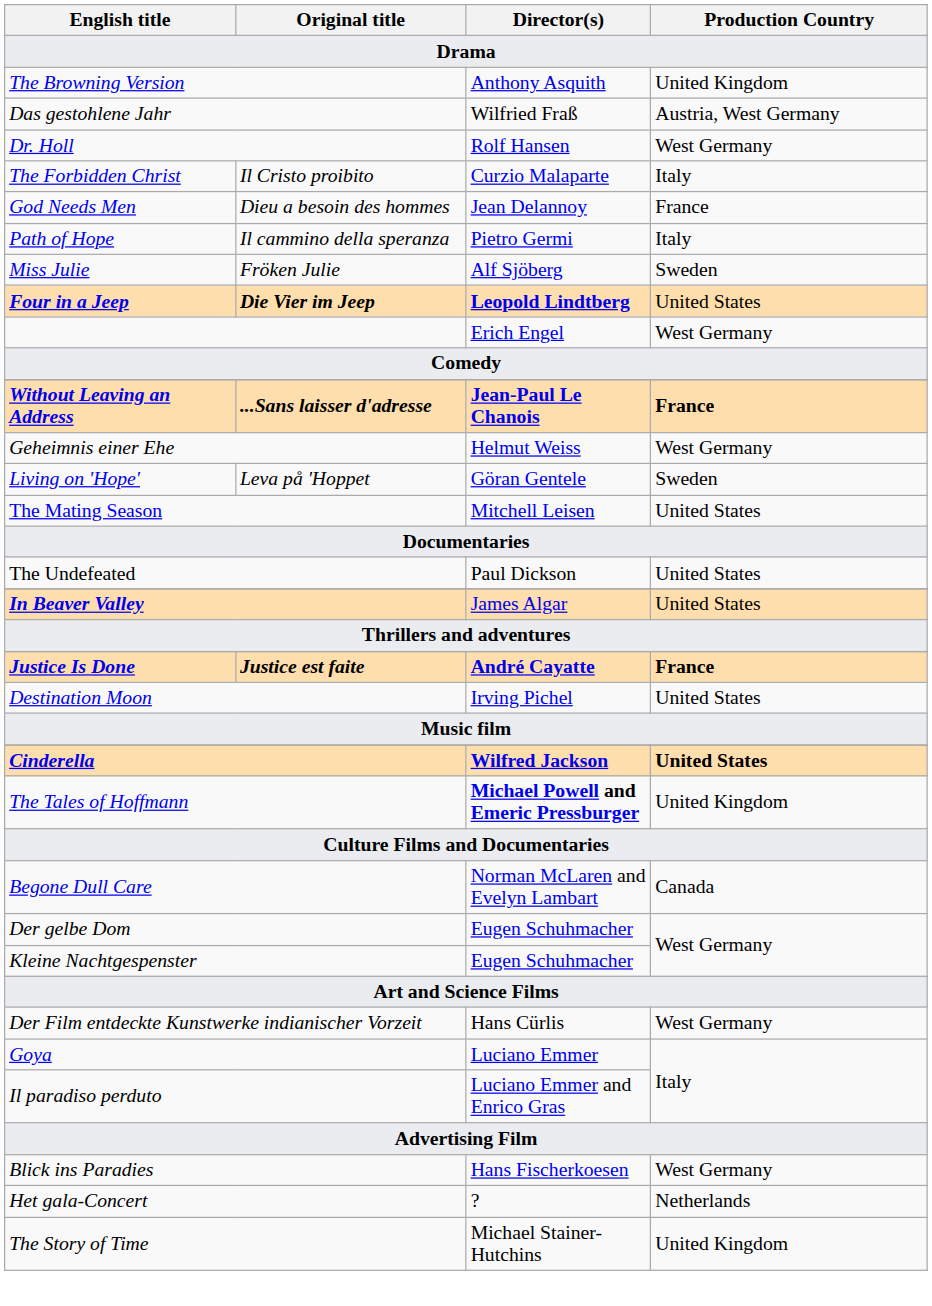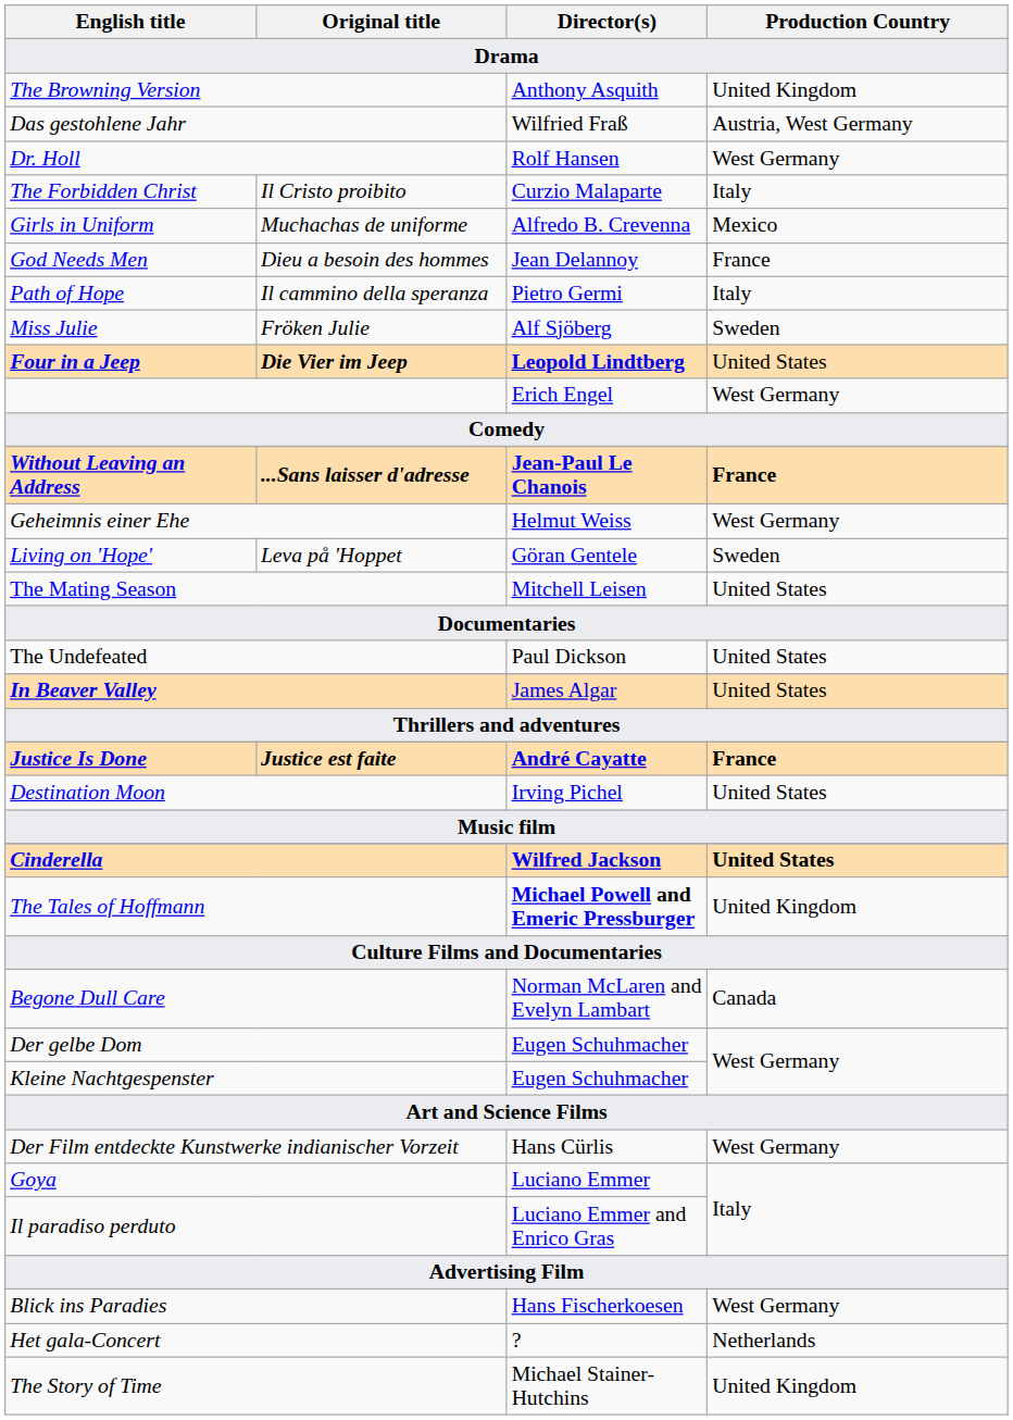+ row: Girls in Uniform | Muchachas de uniforme | Alfredo B. Crevenna | Mexico
